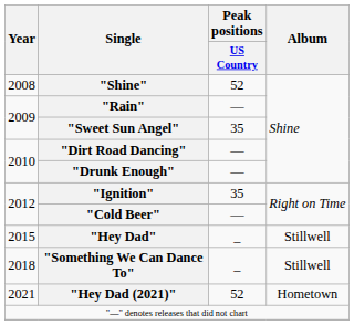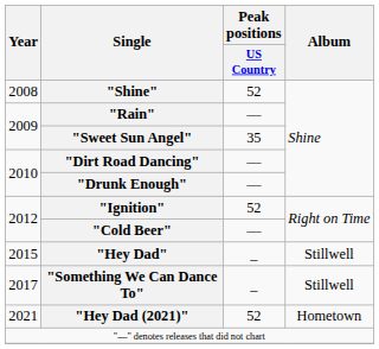"Ignition" | Peak positions / US Country: 35 -> 52
"Something We Can Dance To" | Year: 2018 -> 2017
